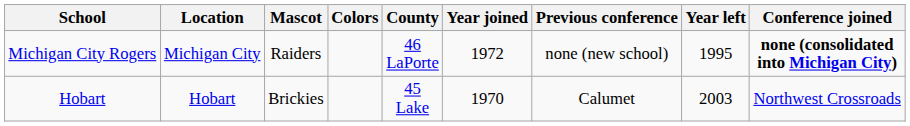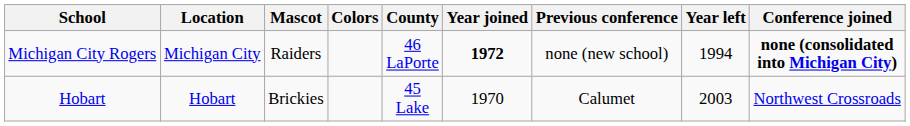Michigan City Rogers | Year joined: normal -> bold
Michigan City Rogers | Year left: 1995 -> 1994
